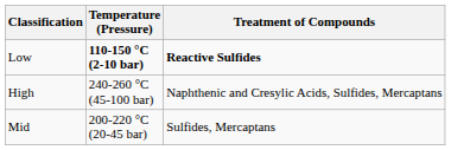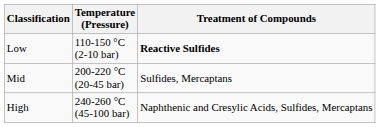Low | Temperature (Pressure): bold -> normal
rows swapped: Mid <-> High
